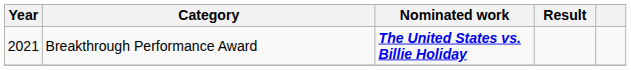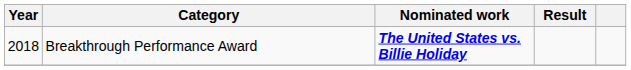Breakthrough Performance Award | Year: 2021 -> 2018
